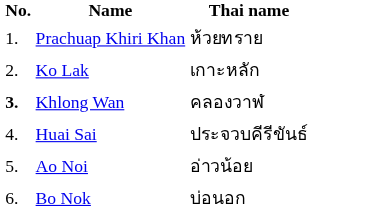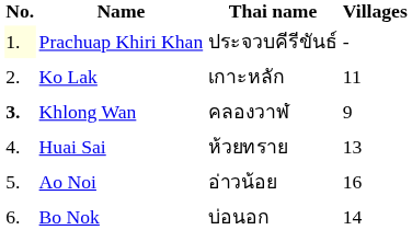+ column: Villages | - | 11 | 9 | 13 | 16 | 14
Prachuap Khiri Khan | No.: no background -> lightyellow background
Prachuap Khiri Khan | Thai name: ห้วยทราย -> ประจวบคีรีขันธ์
Huai Sai | Thai name: ประจวบคีรีขันธ์ -> ห้วยทราย
